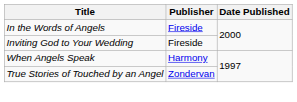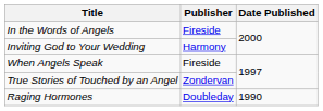Inviting God to Your Wedding | Publisher: Fireside -> Harmony
When Angels Speak | Publisher: Harmony -> Fireside
+ row: Raging Hormones | Doubleday | 1990
